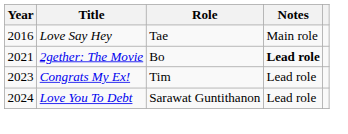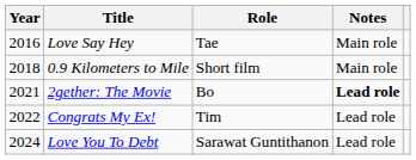+ row: 2018 | 0.9 Kilometers to Mile | Short film | Main role
Congrats My Ex! | Year: 2023 -> 2022
